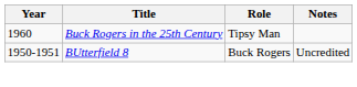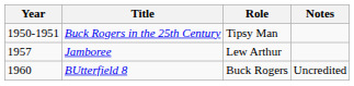Buck Rogers in the 25th Century | Year: 1960 -> 1950-1951
+ row: 1957 | Jamboree | Lew Arthur
BUtterfield 8 | Year: 1950-1951 -> 1960
